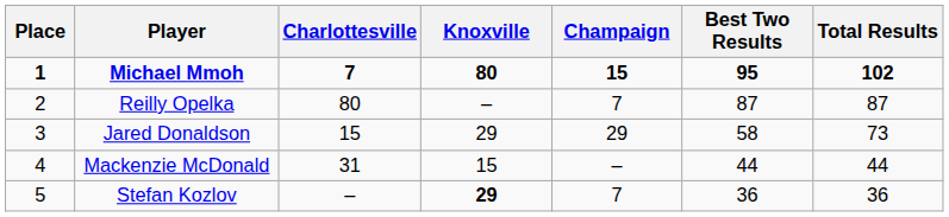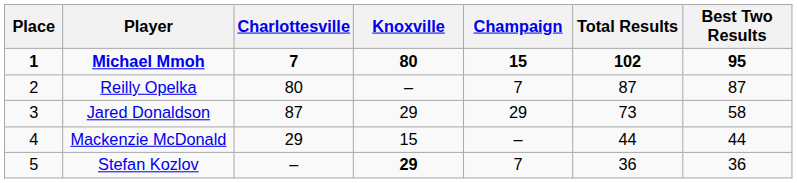columns swapped: Total Results <-> Best Two Results
Jared Donaldson | Charlottesville: 15 -> 87
Mackenzie McDonald | Charlottesville: 31 -> 29
